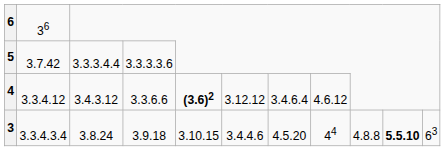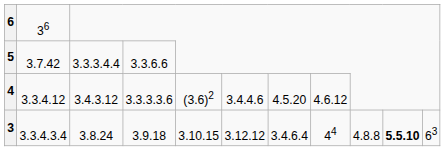5 | column 4: 3.3.3.3.6 -> 3.3.6.6
4 | column 4: 3.3.6.6 -> 3.3.3.3.6
4 | column 5: bold -> normal
4 | column 6: 3.12.12 -> 3.4.4.6
4 | column 7: 3.4.6.4 -> 4.5.20
3 | column 6: 3.4.4.6 -> 3.12.12
3 | column 7: 4.5.20 -> 3.4.6.4
